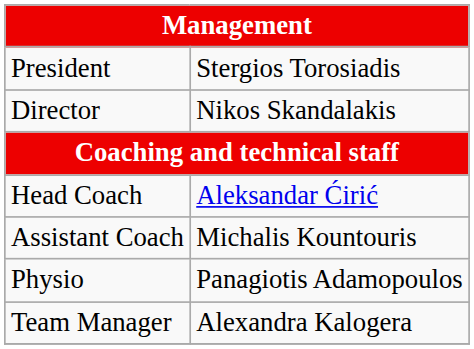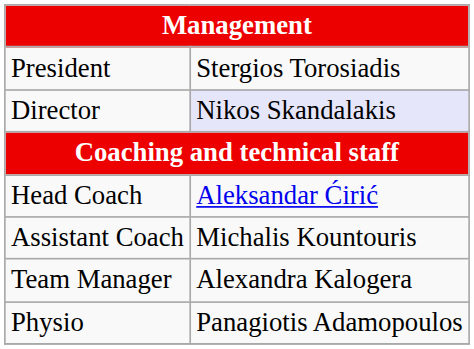Director | column 2: no background -> lavender background
rows swapped: Team Manager <-> Physio
